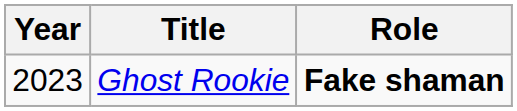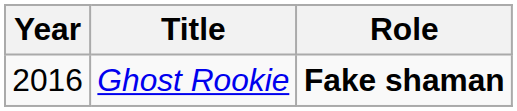Ghost Rookie | Year: 2023 -> 2016
